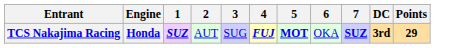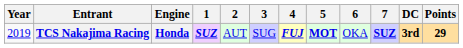+ column: Year | 2019
